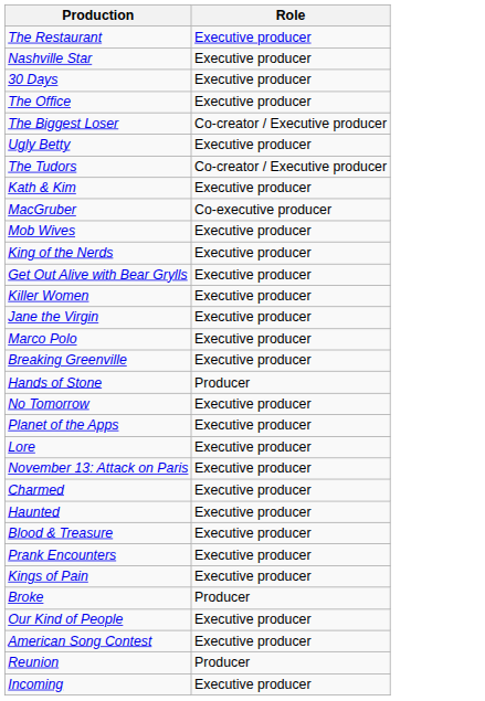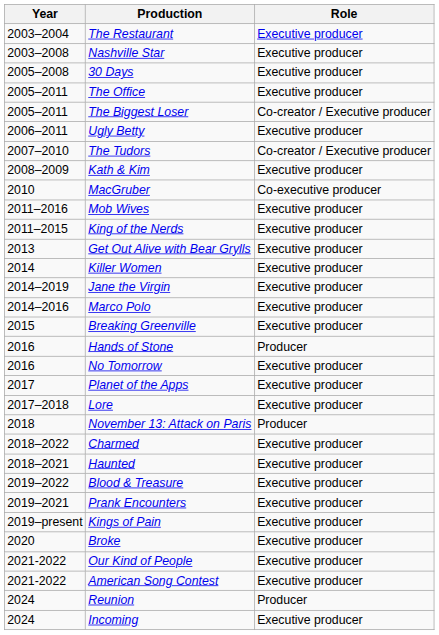+ column: Year | 2003–2004 | 2003–2008 | 2005–2008 | 2005–2011 | 2005–2011 | 2006–2011 | 2007–2010 | 2008–2009 | 2010 | 2011–2016 | 2011–2015 | 2013 | 2014 | 2014–2019 | 2014–2016 | 2015 | 2016 | 2016 | 2017 | 2017–2018 | 2018 | 2018–2022 | 2018–2021 | 2019–2022 | 2019–2021 | 2019–present | 2020 | 2021-2022 | 2021-2022 | 2024 | 2024
November 13: Attack on Paris | Role: Executive producer -> Producer
Broke | Role: Producer -> Executive producer
